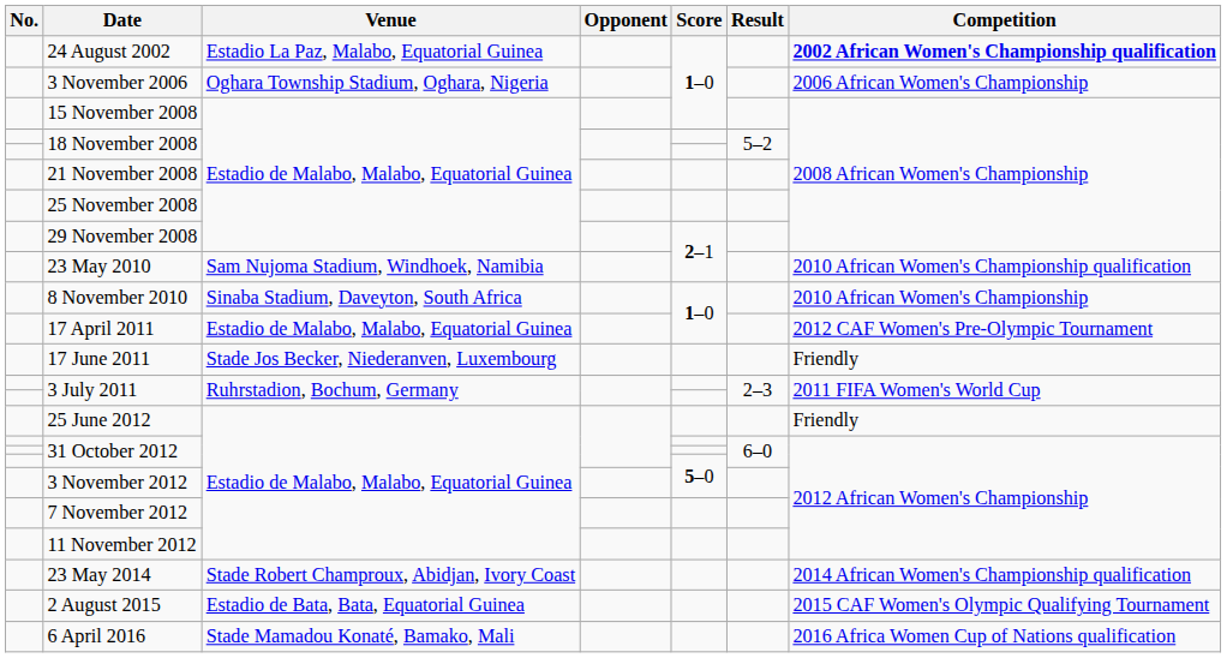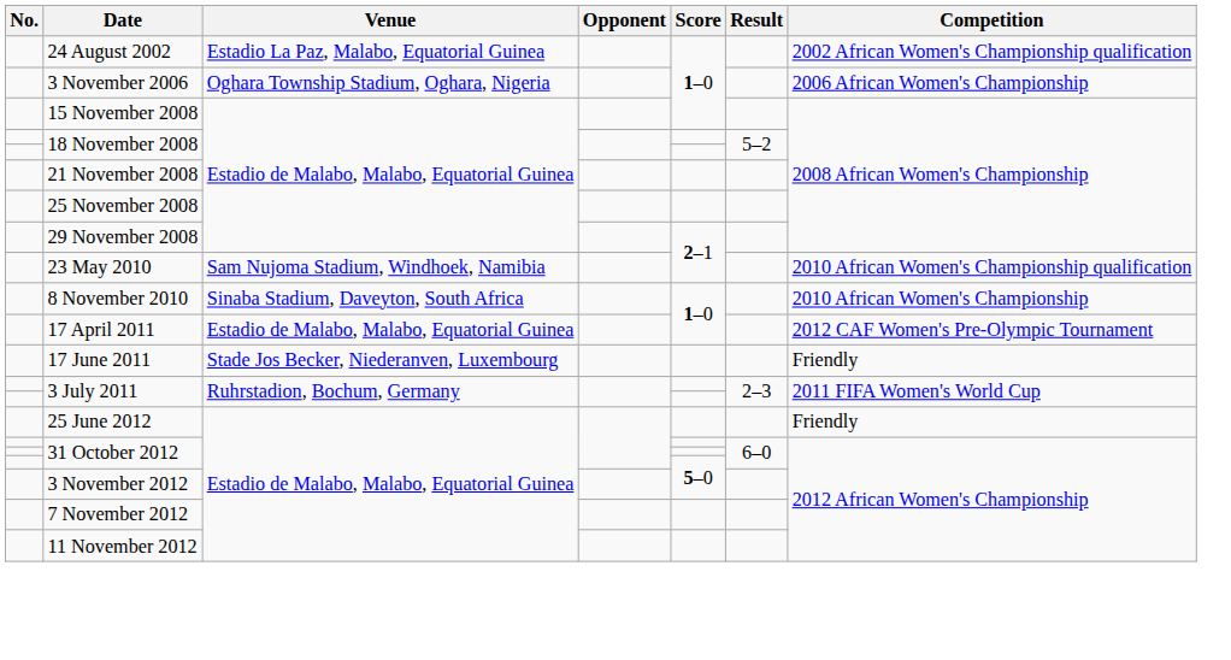24 August 2002 | Competition: bold -> normal
- row: 23 May 2014 | Stade Robert Champroux, Abidjan, Ivory Coast | 2014 African Women's Championship qualification
- row: 2 August 2015 | Estadio de Bata, Bata, Equatorial Guinea | 2015 CAF Women's Olympic Qualifying Tournament
- row: 6 April 2016 | Stade Mamadou Konaté, Bamako, Mali | 2016 Africa Women Cup of Nations qualification
